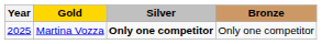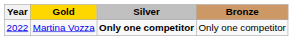Martina Vozza | Year: 2025 -> 2022
